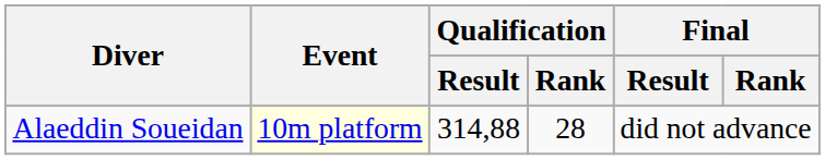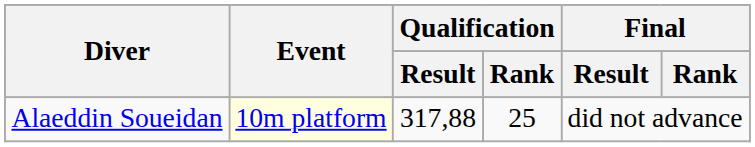Alaeddin Soueidan | Qualification / Result: 314,88 -> 317,88
Alaeddin Soueidan | Qualification / Rank: 28 -> 25
